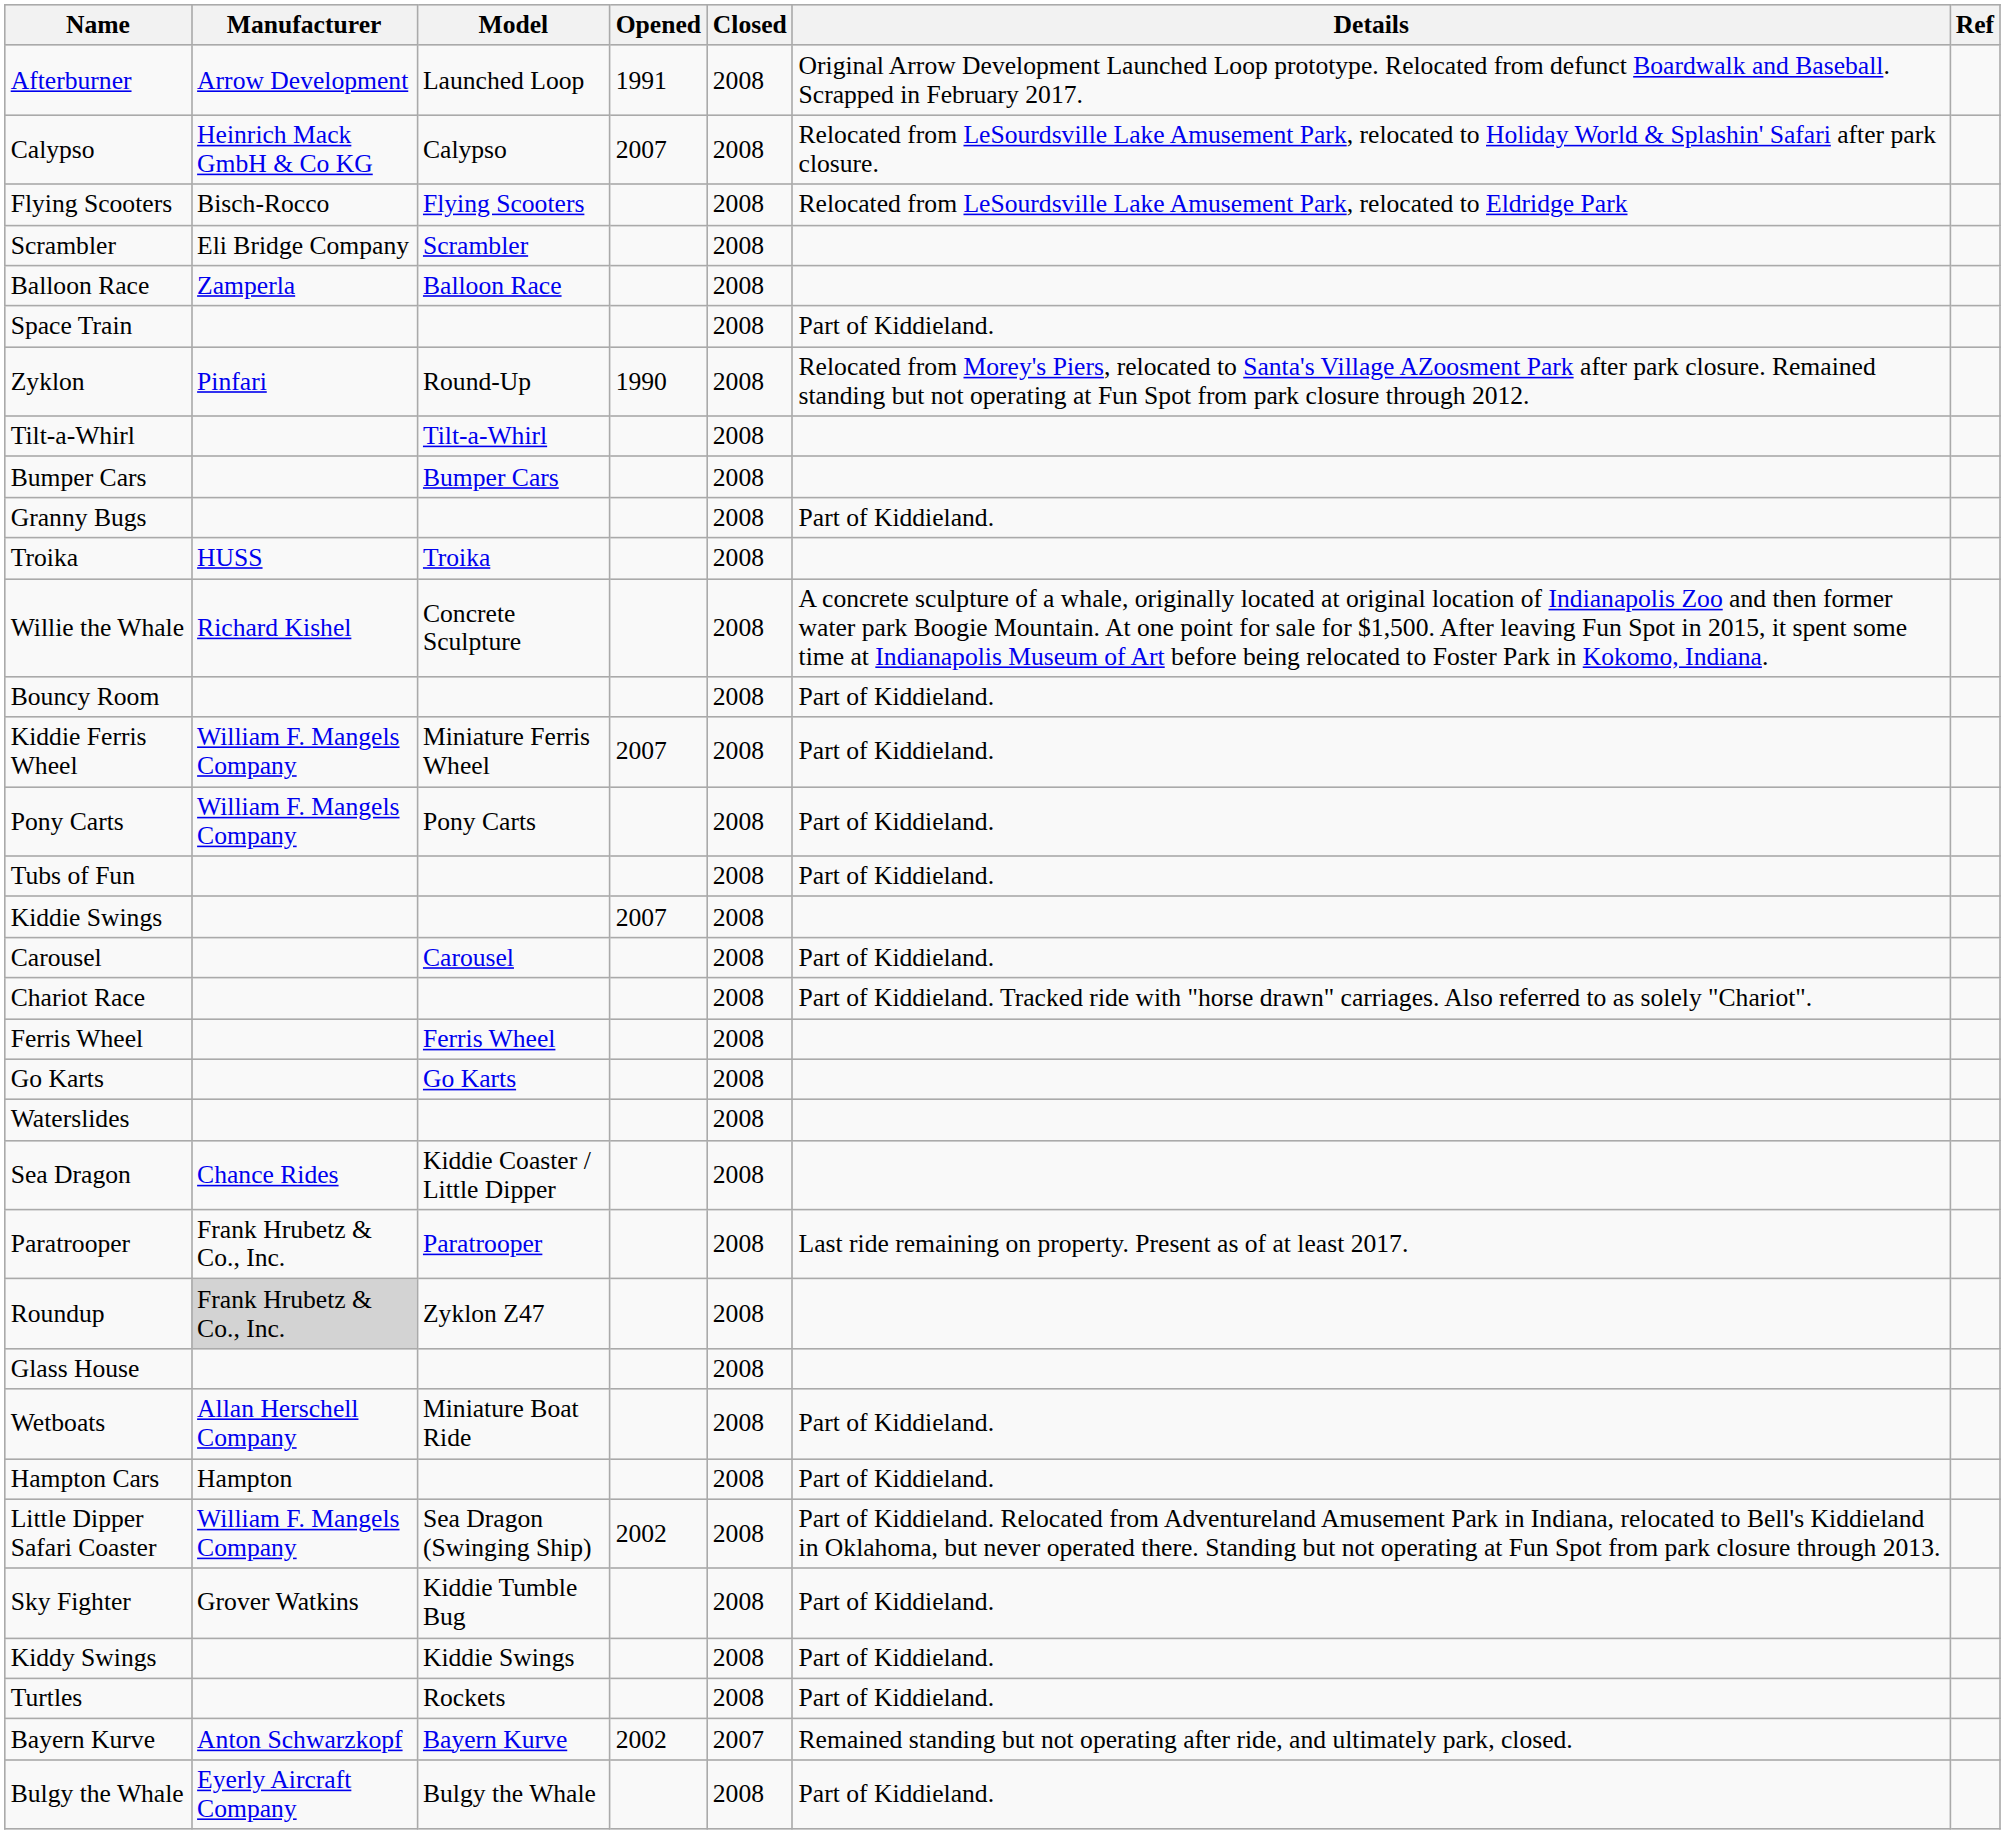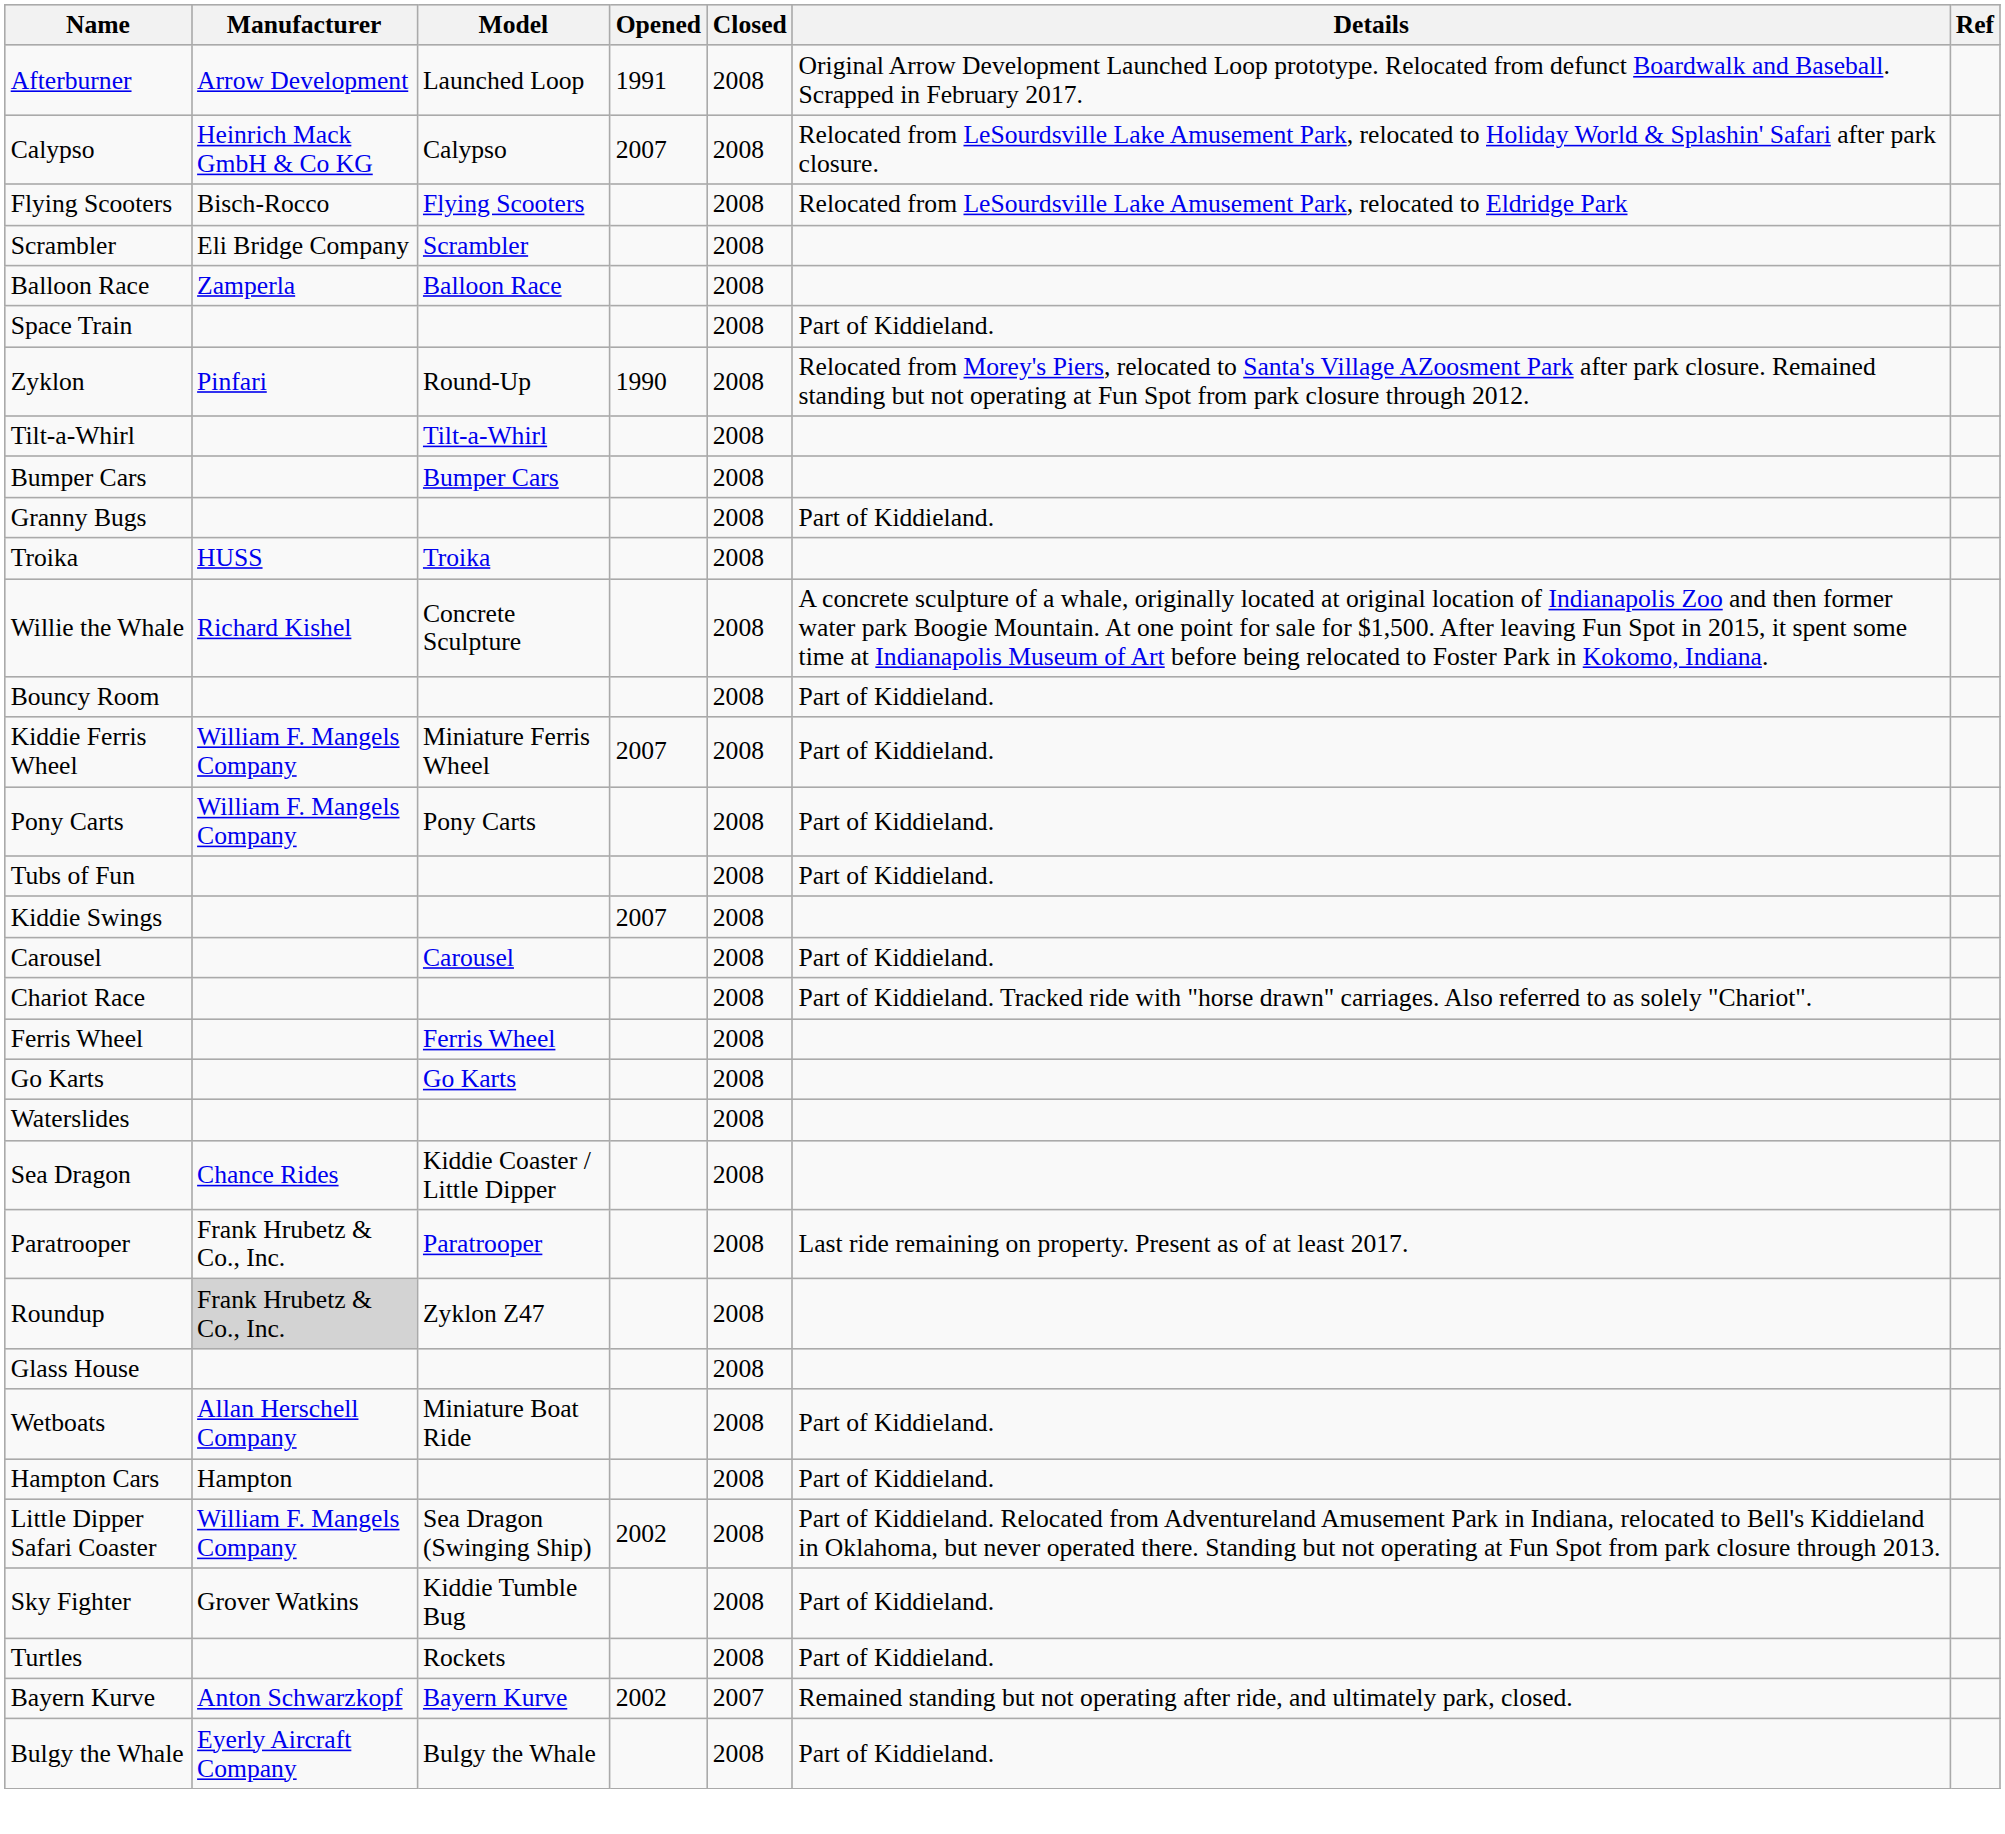- row: Kiddy Swings | Kiddie Swings | 2008 | Part of Kiddieland.
